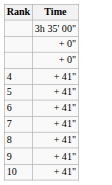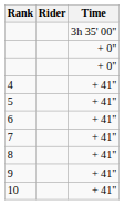+ column: Rider
